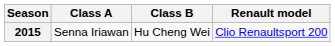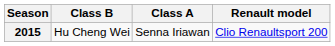columns swapped: Class A <-> Class B
